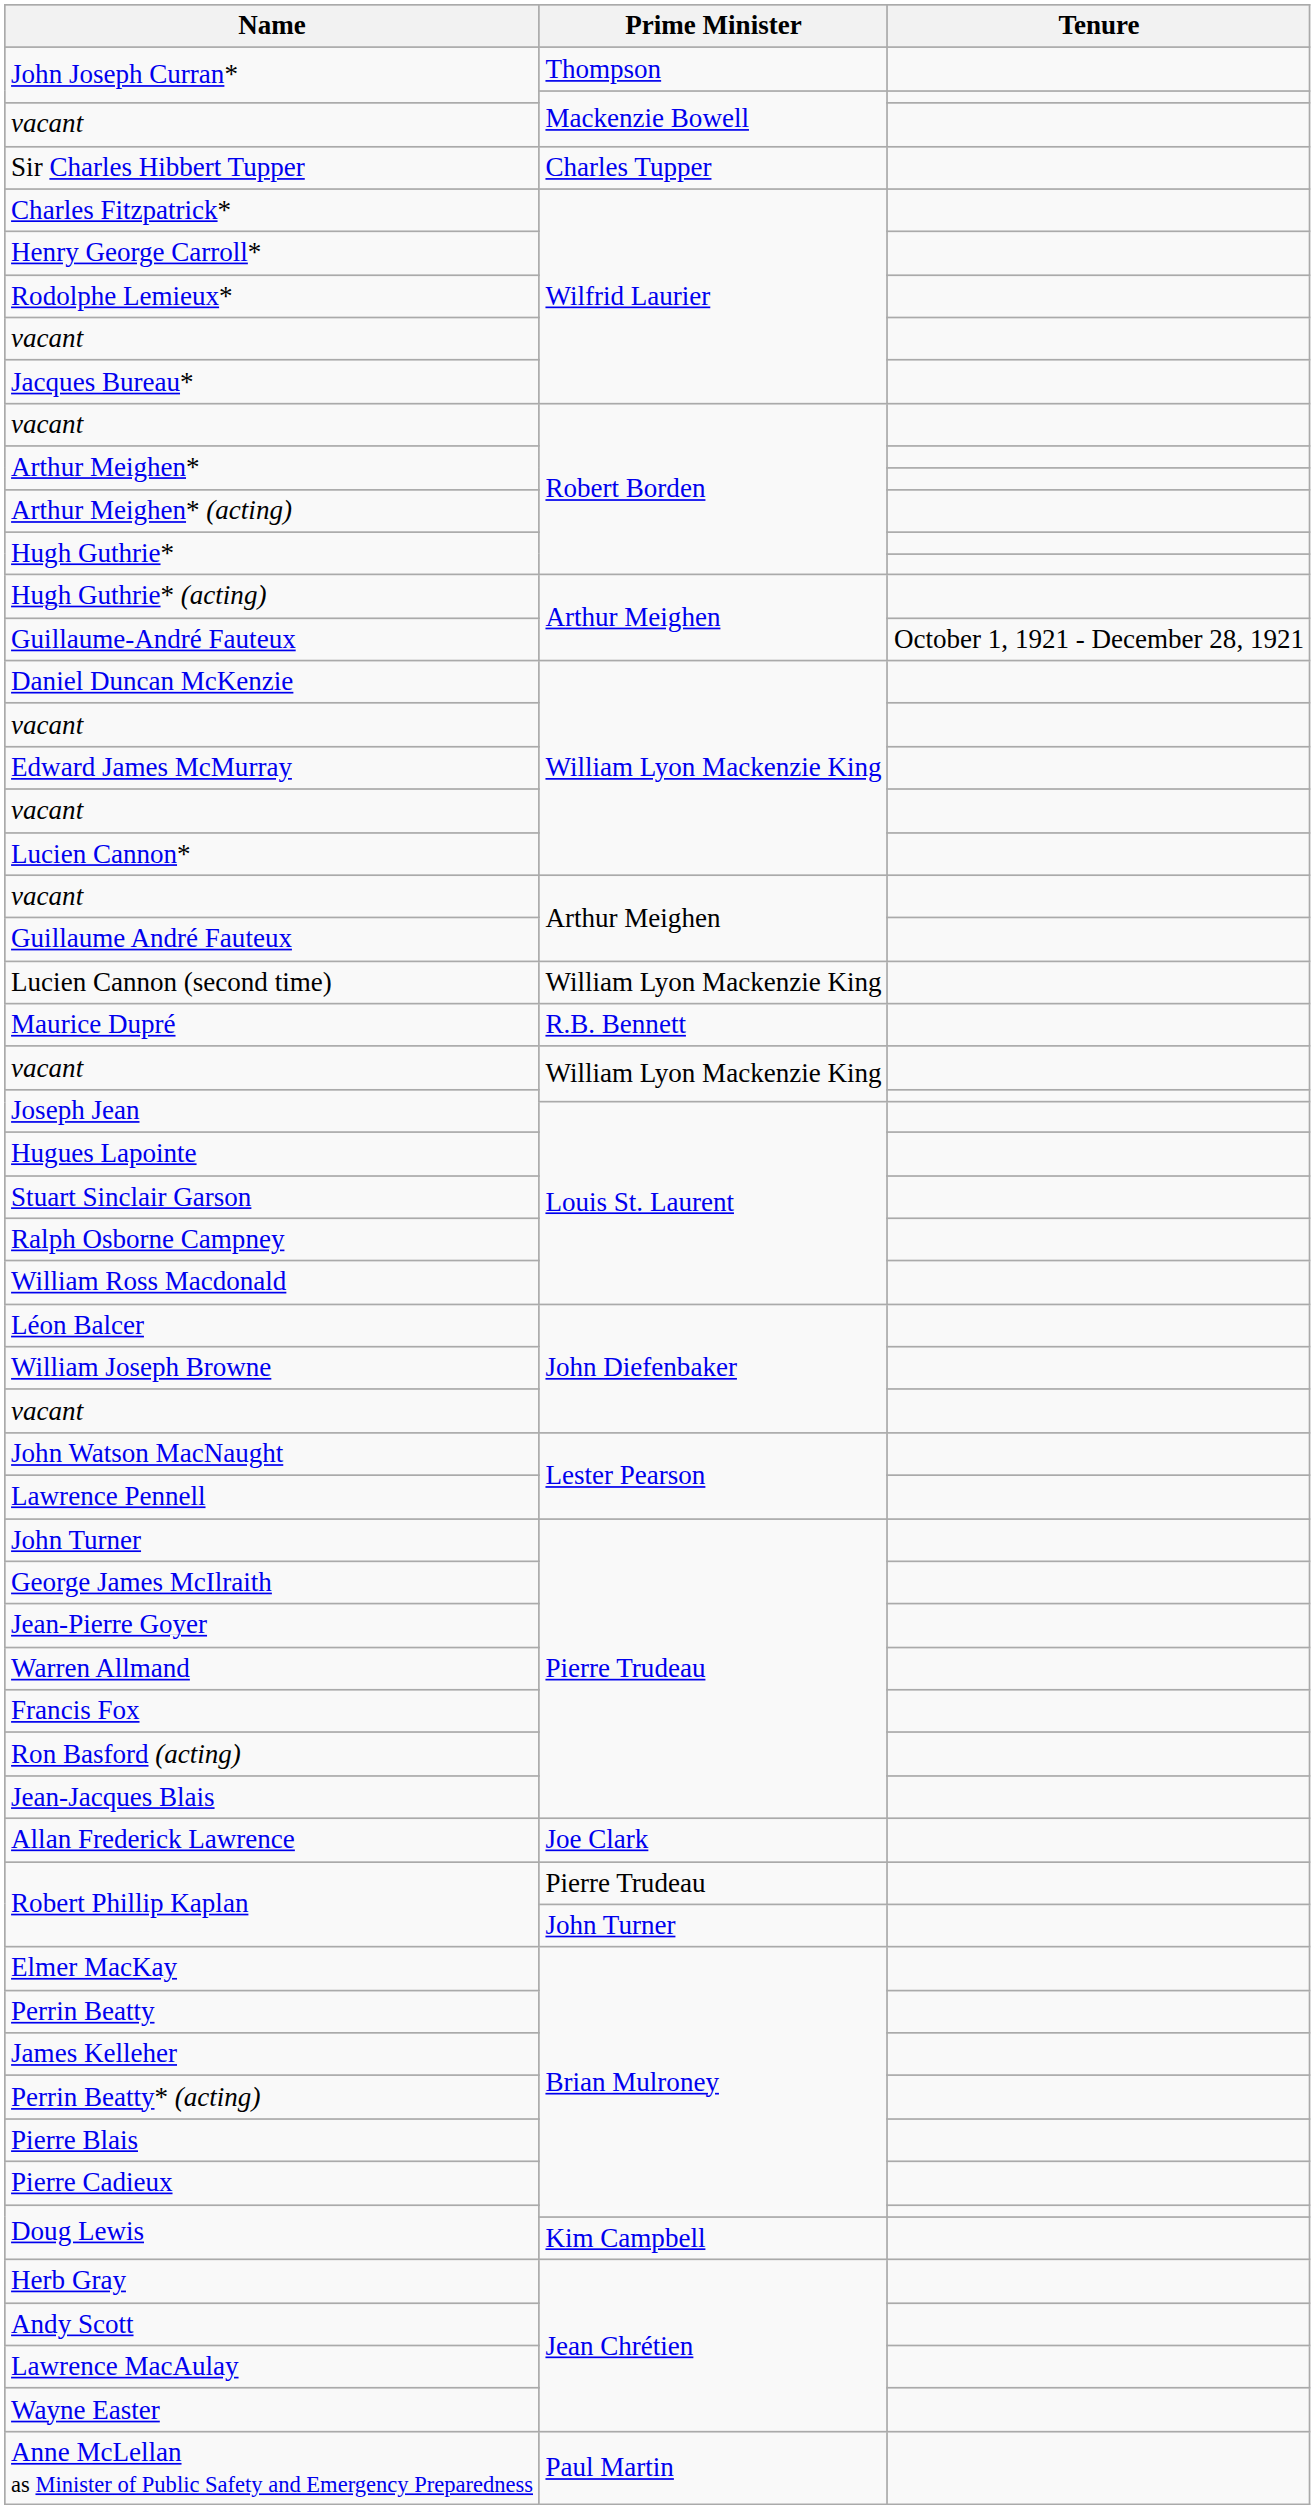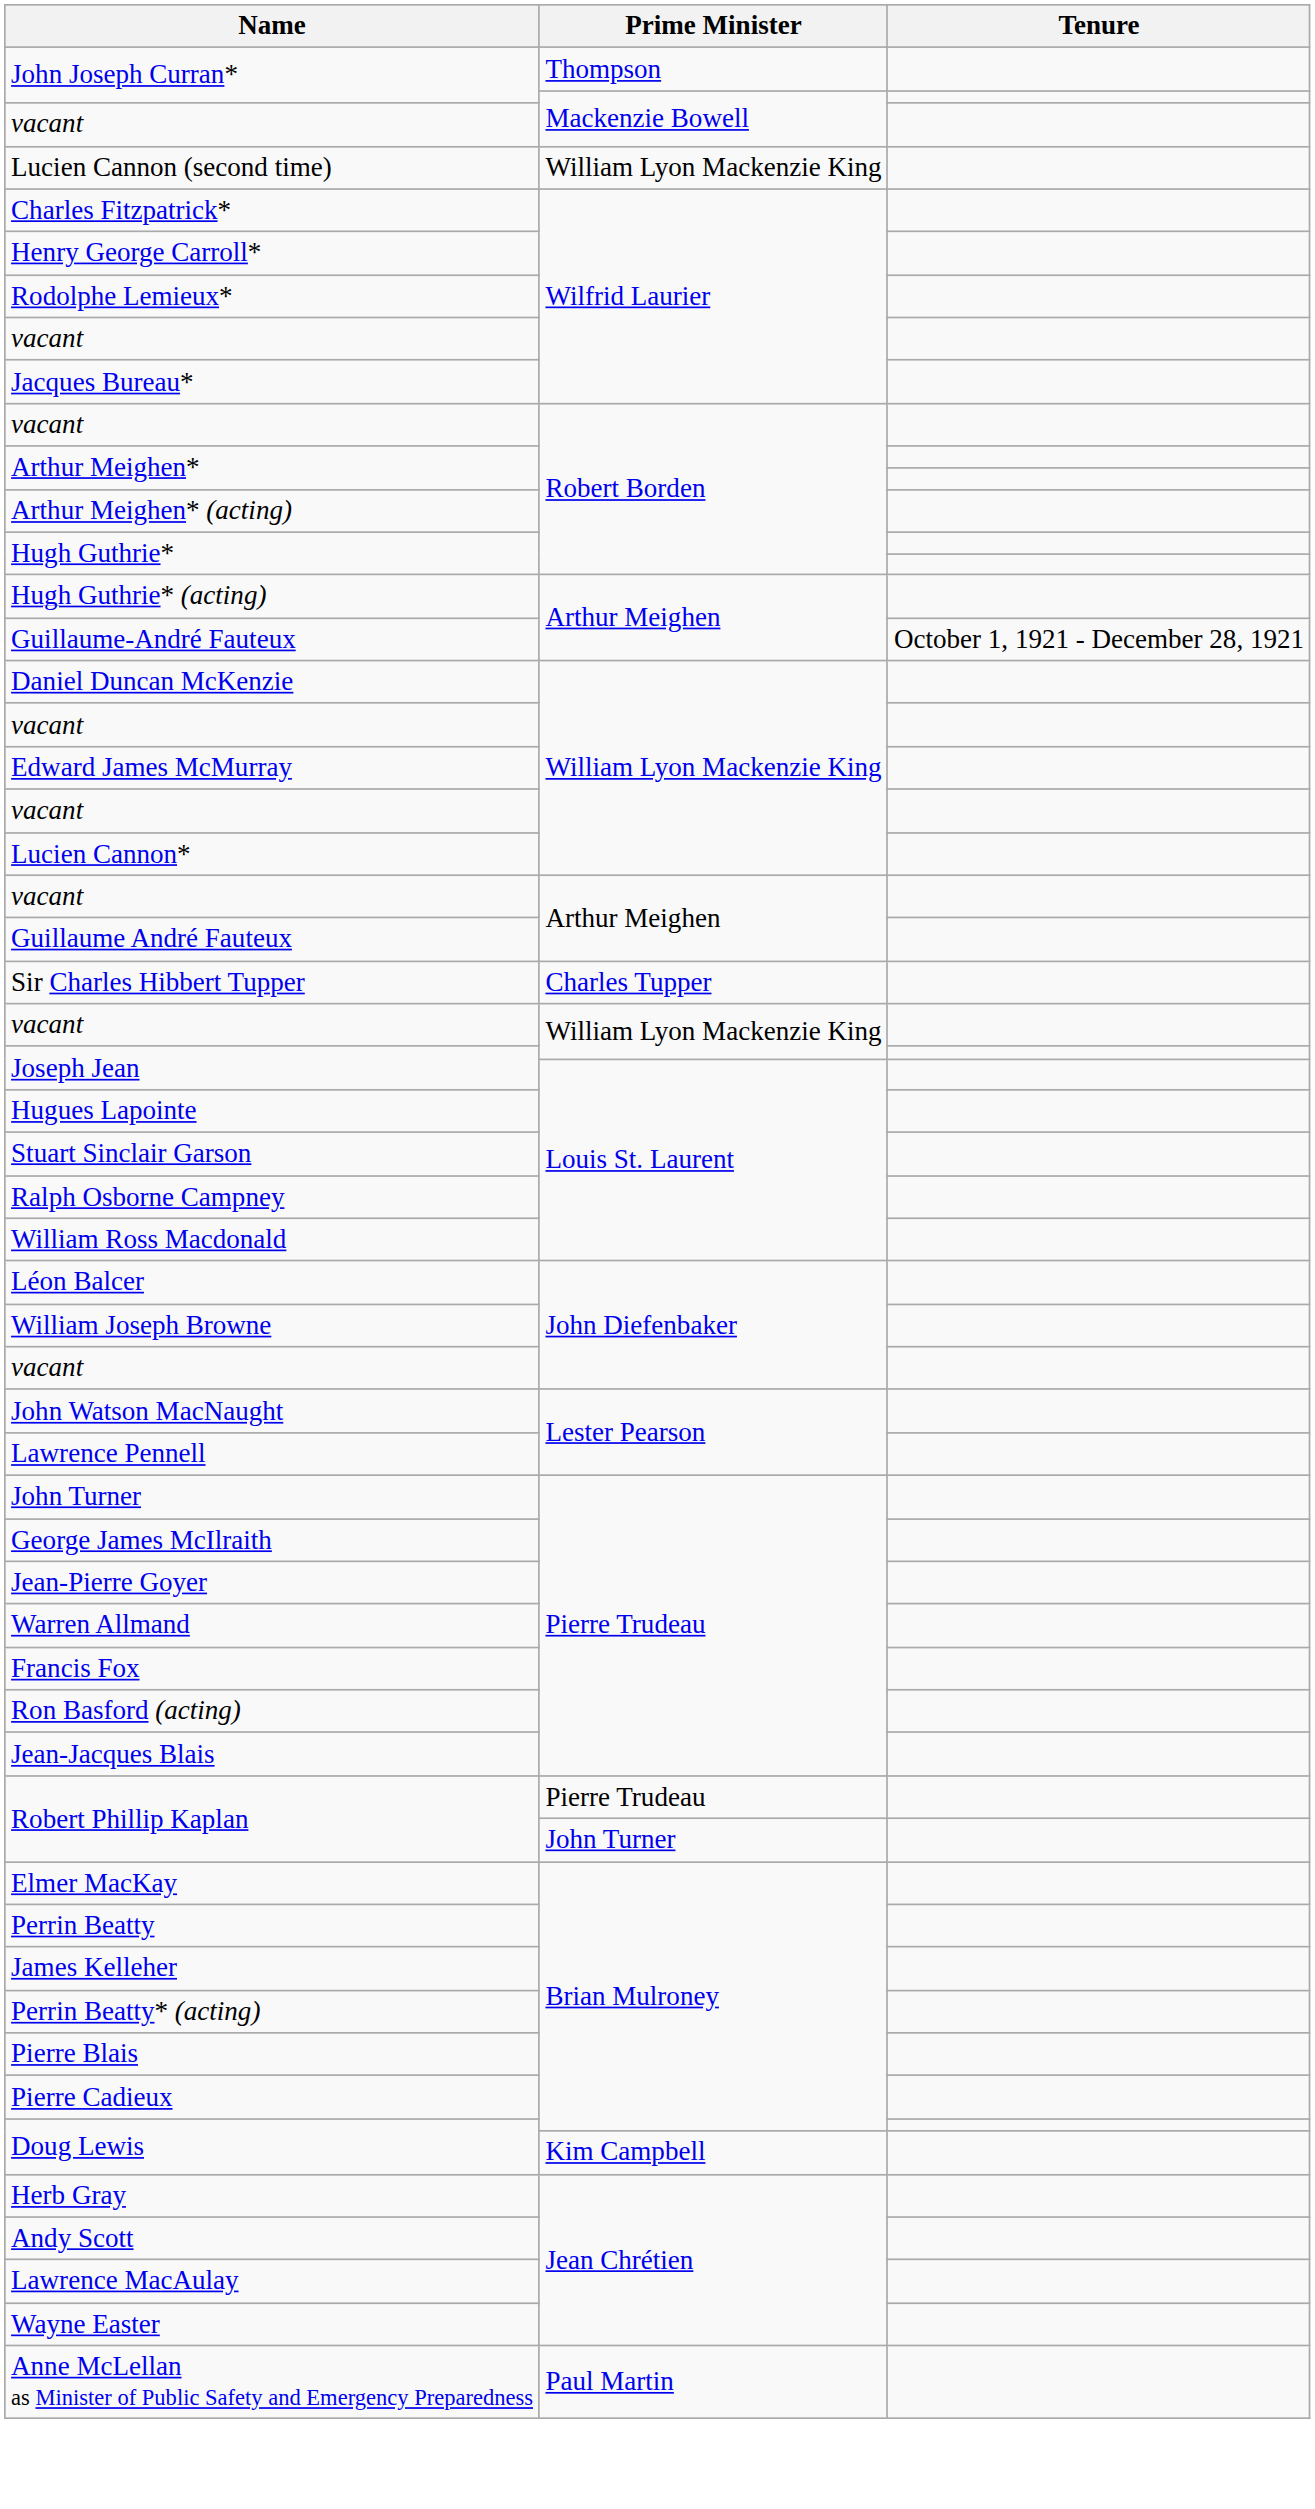rows swapped: Sir Charles Hibbert Tupper <-> Lucien Cannon (second time)
- row: Maurice Dupré | R.B. Bennett
- row: Allan Frederick Lawrence | Joe Clark
